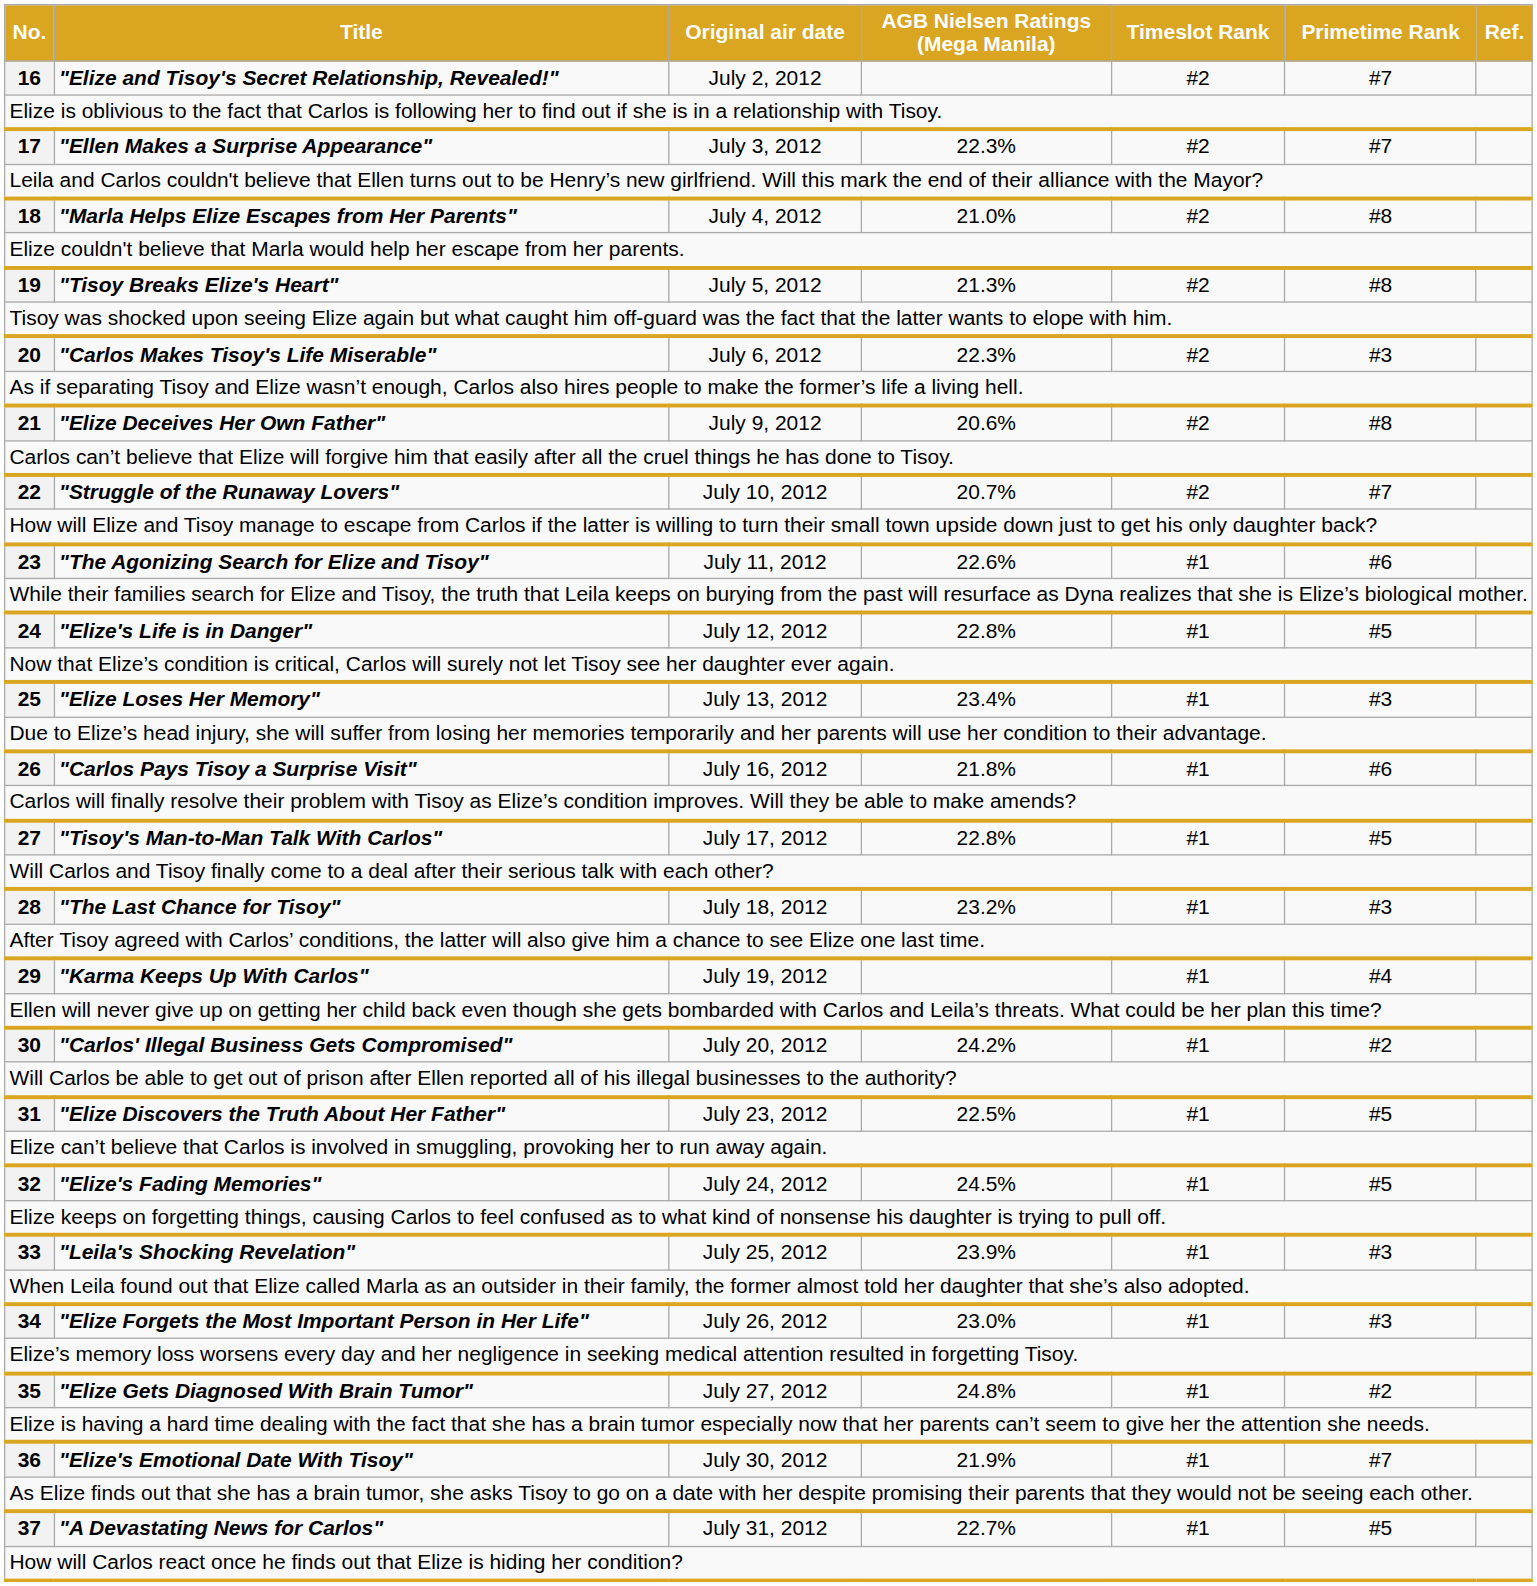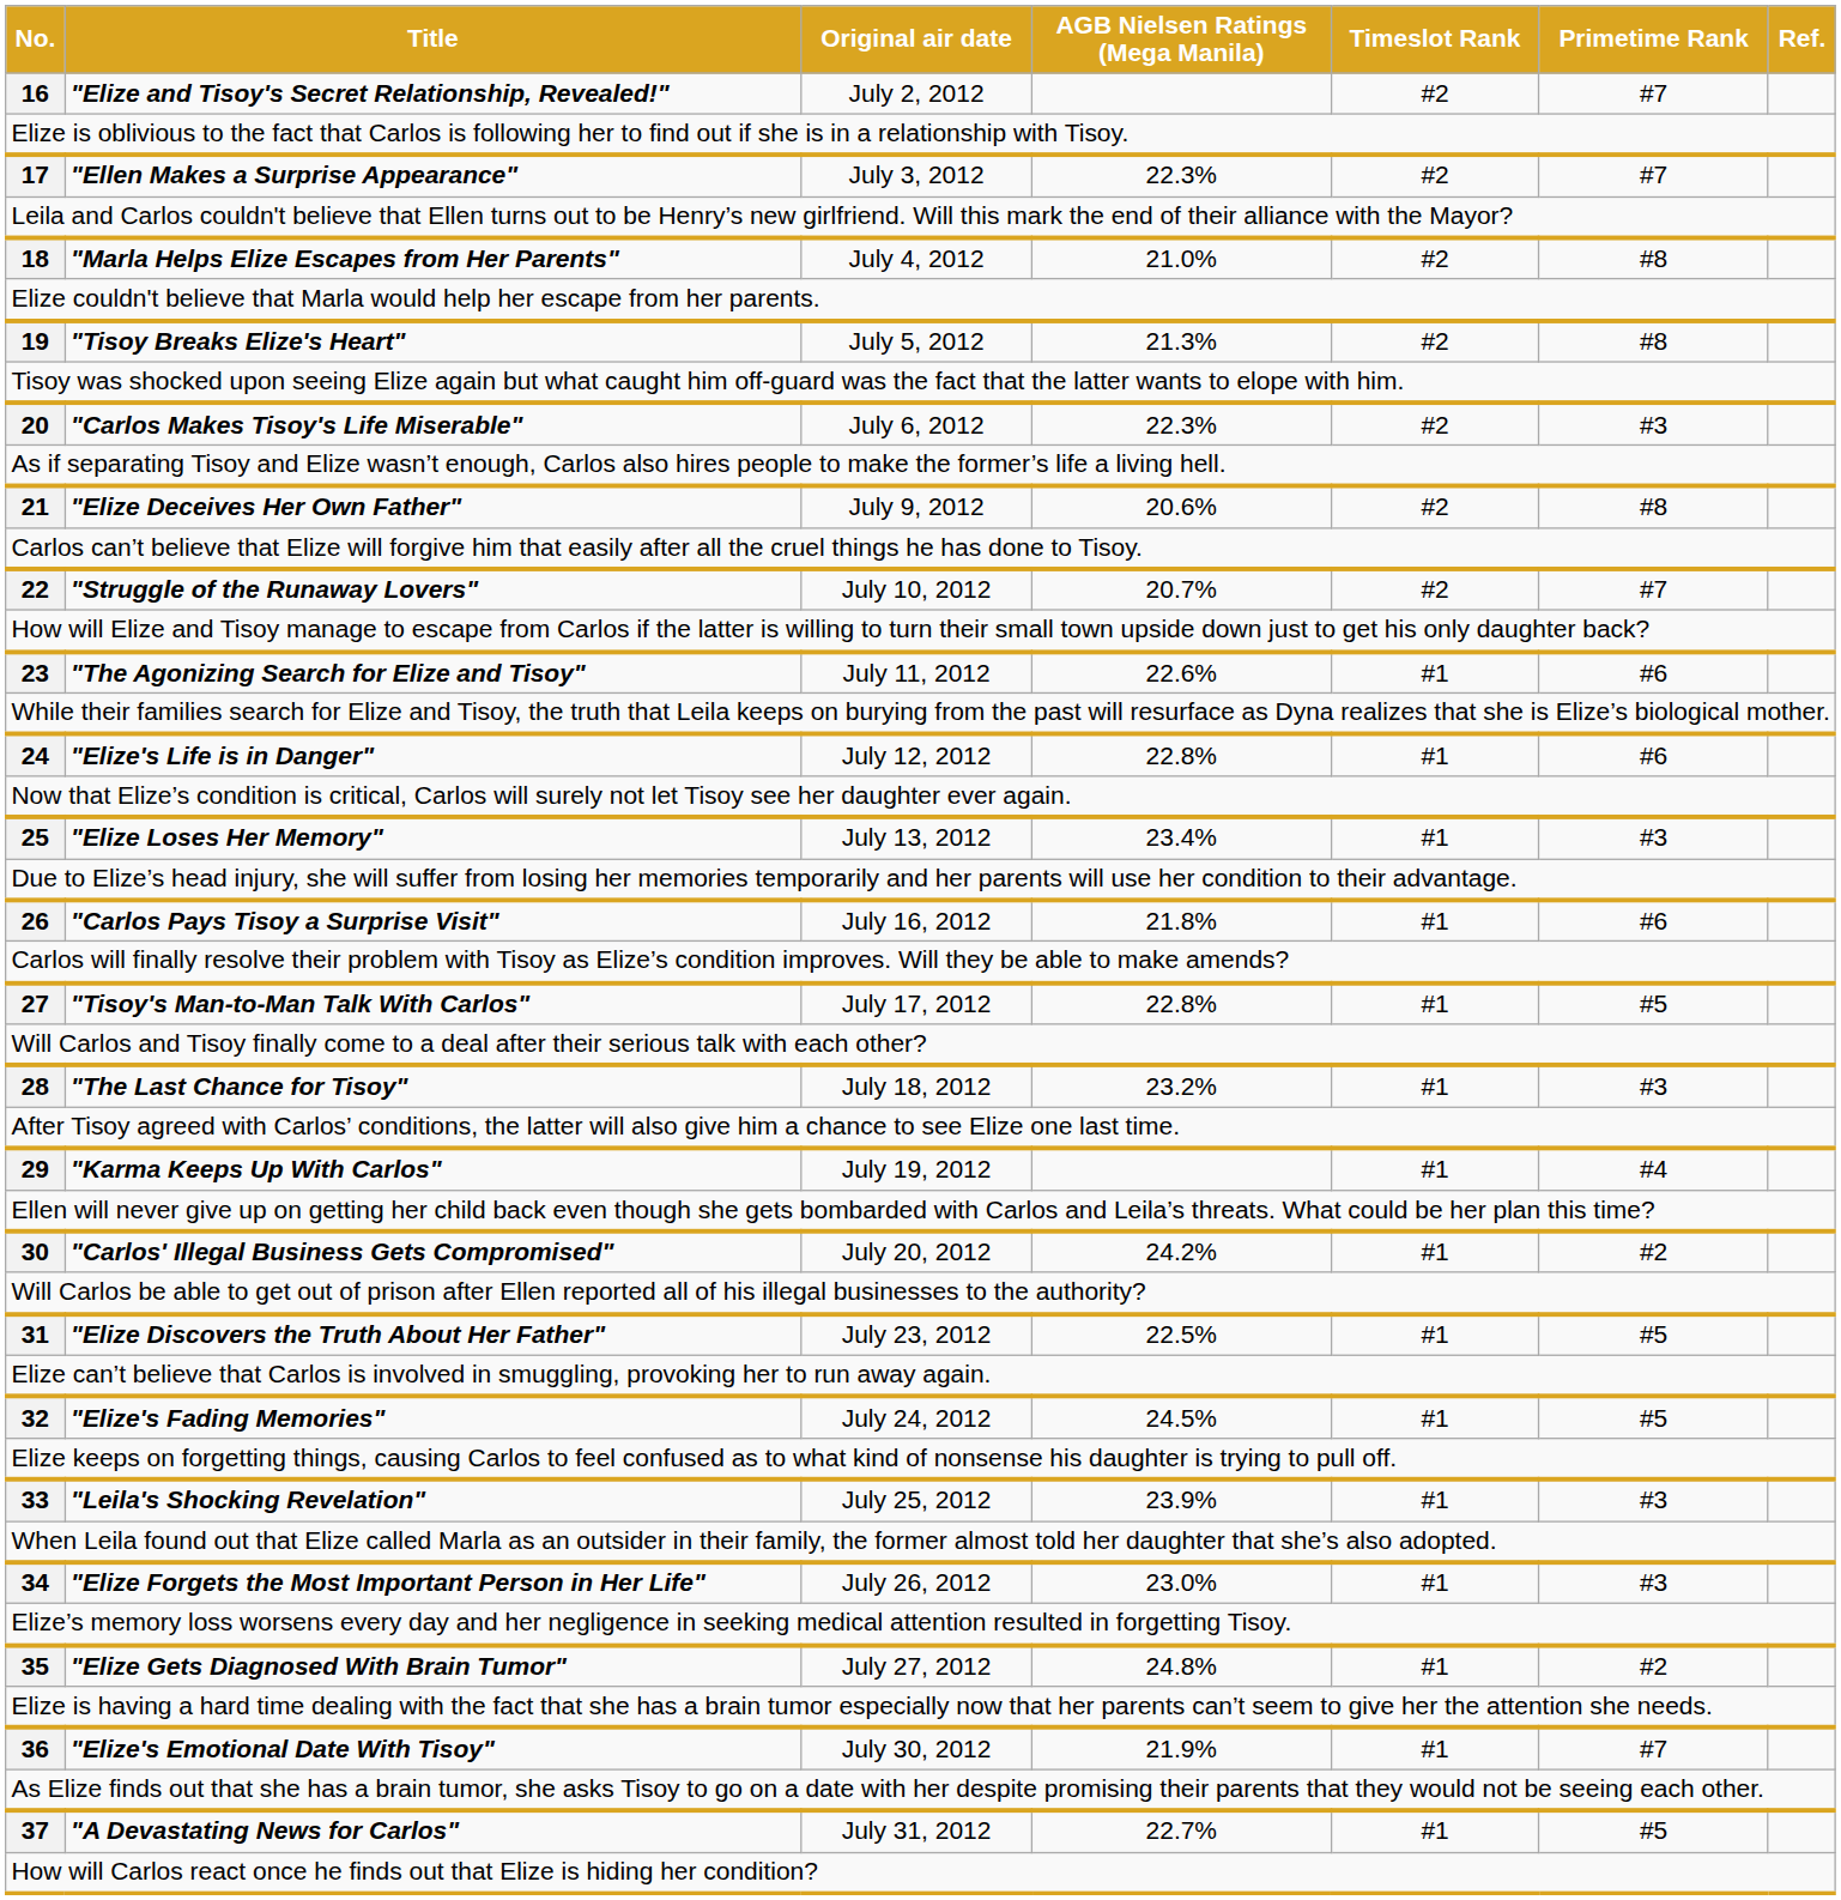24 | Primetime Rank: #5 -> #6
